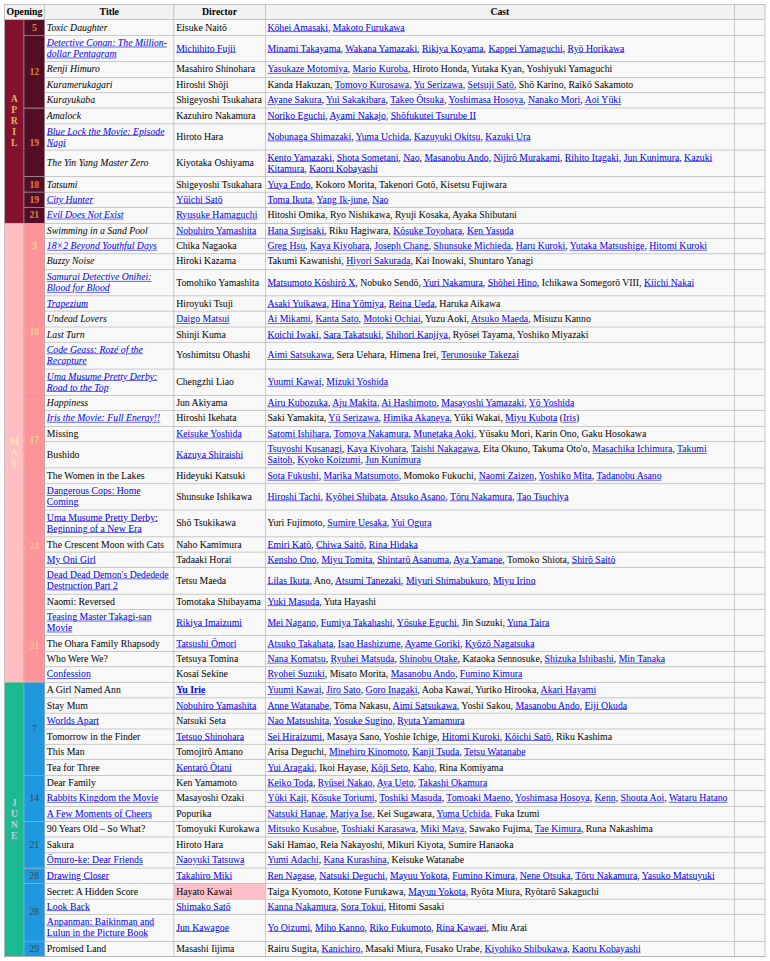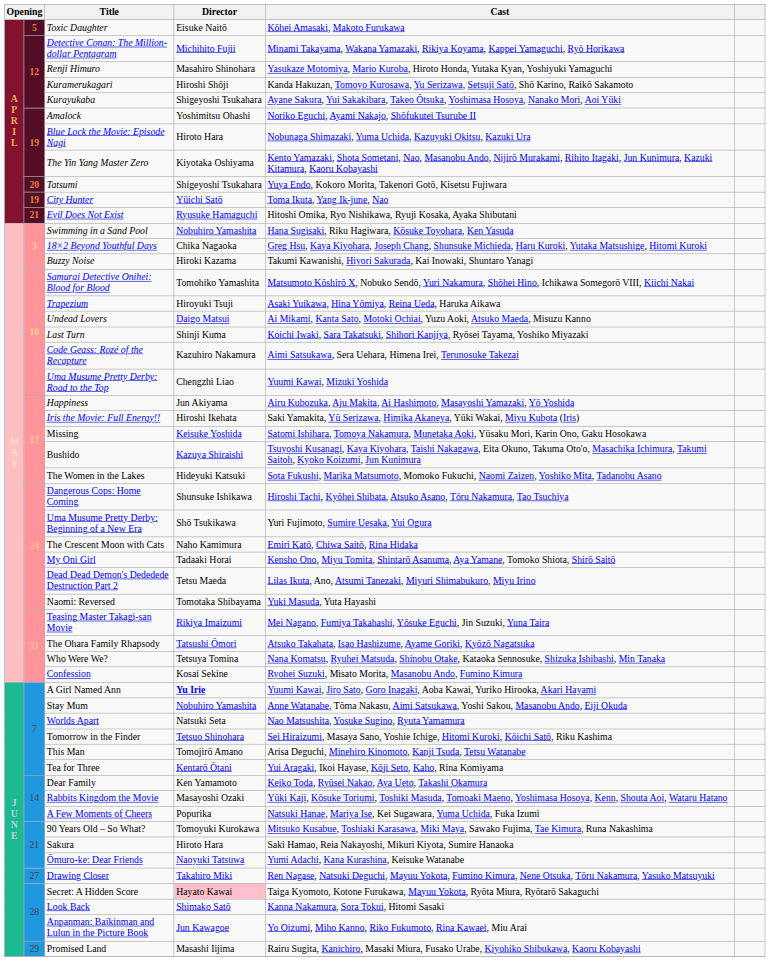Amalock | Director: Kazuhiro Nakamura -> Yoshimitsu Ohashi
Tatsumi | column 2: 18 -> 20
Code Geass: Rozé of the Recapture | Director: Yoshimitsu Ohashi -> Kazuhiro Nakamura
Drawing Closer | column 2: 28 -> 27
